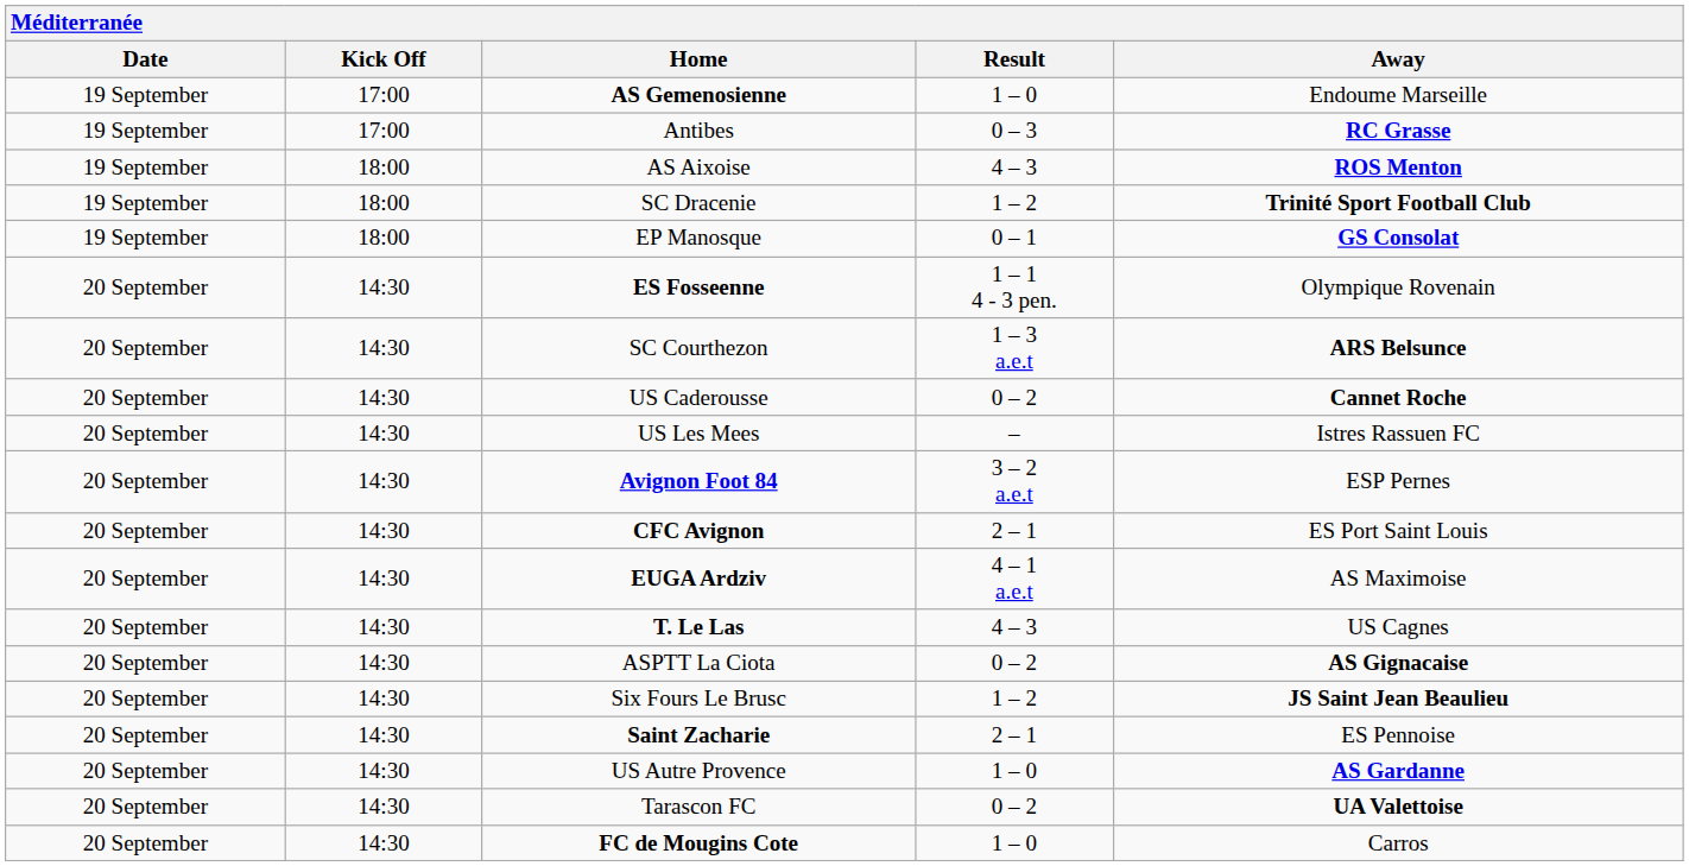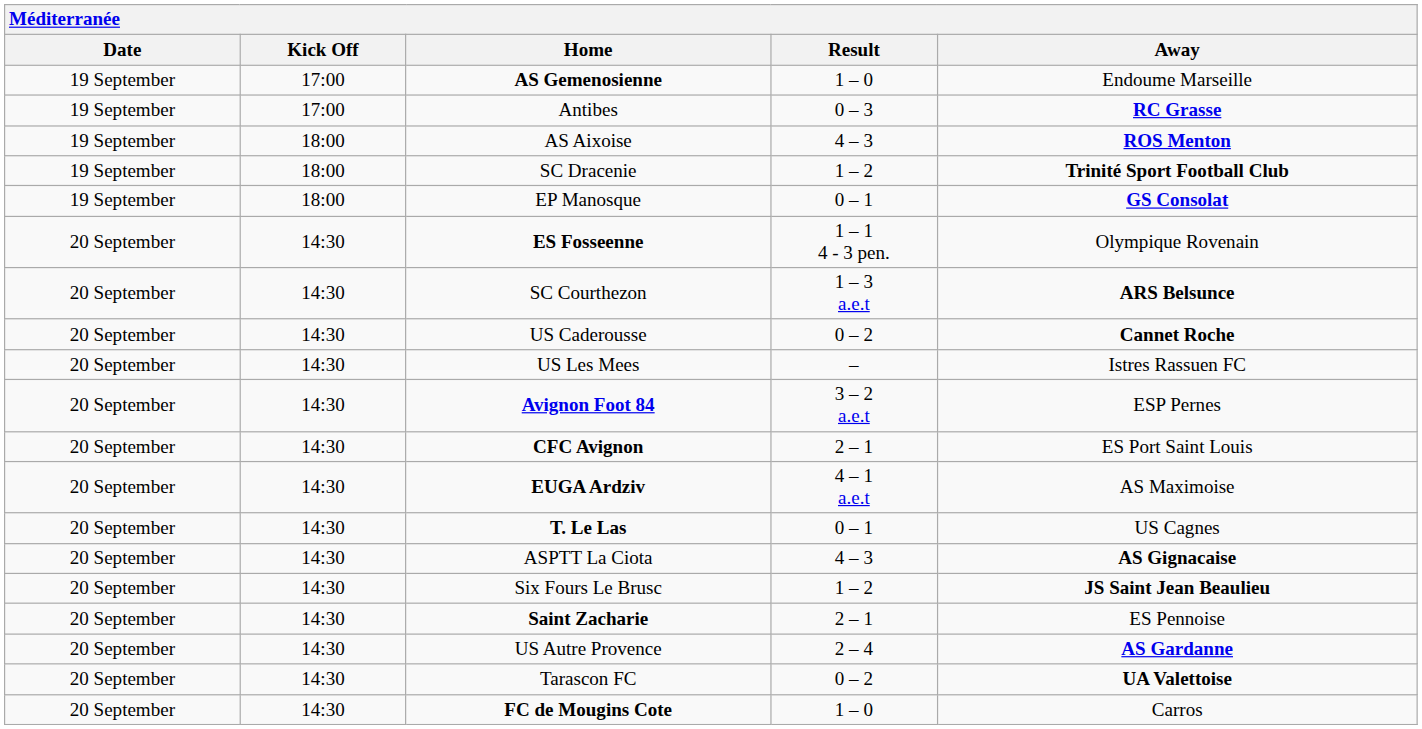T. Le Las | Result: 4 – 3 -> 0 – 1
ASPTT La Ciota | Result: 0 – 2 -> 4 – 3
US Autre Provence | Result: 1 – 0 -> 2 – 4
